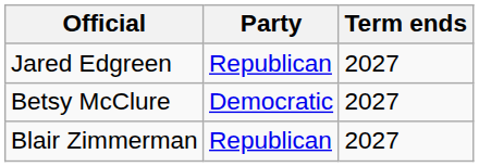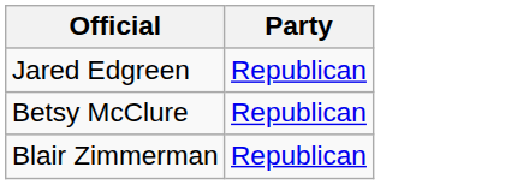- column: Term ends | 2027 | 2027 | 2027
Betsy McClure | Party: Democratic -> Republican
